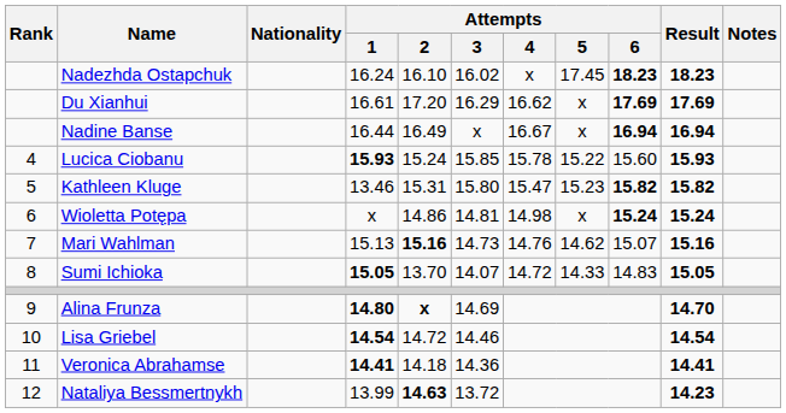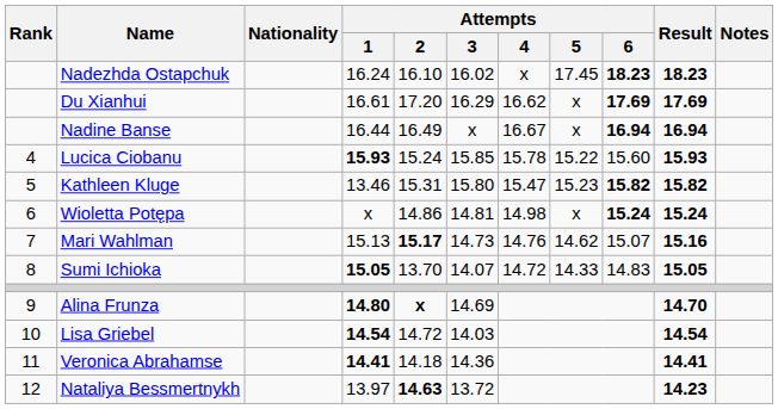Mari Wahlman | Attempts / 2: 15.16 -> 15.17
Lisa Griebel | Attempts / 3: 14.46 -> 14.03
Nataliya Bessmertnykh | Attempts / 1: 13.99 -> 13.97
